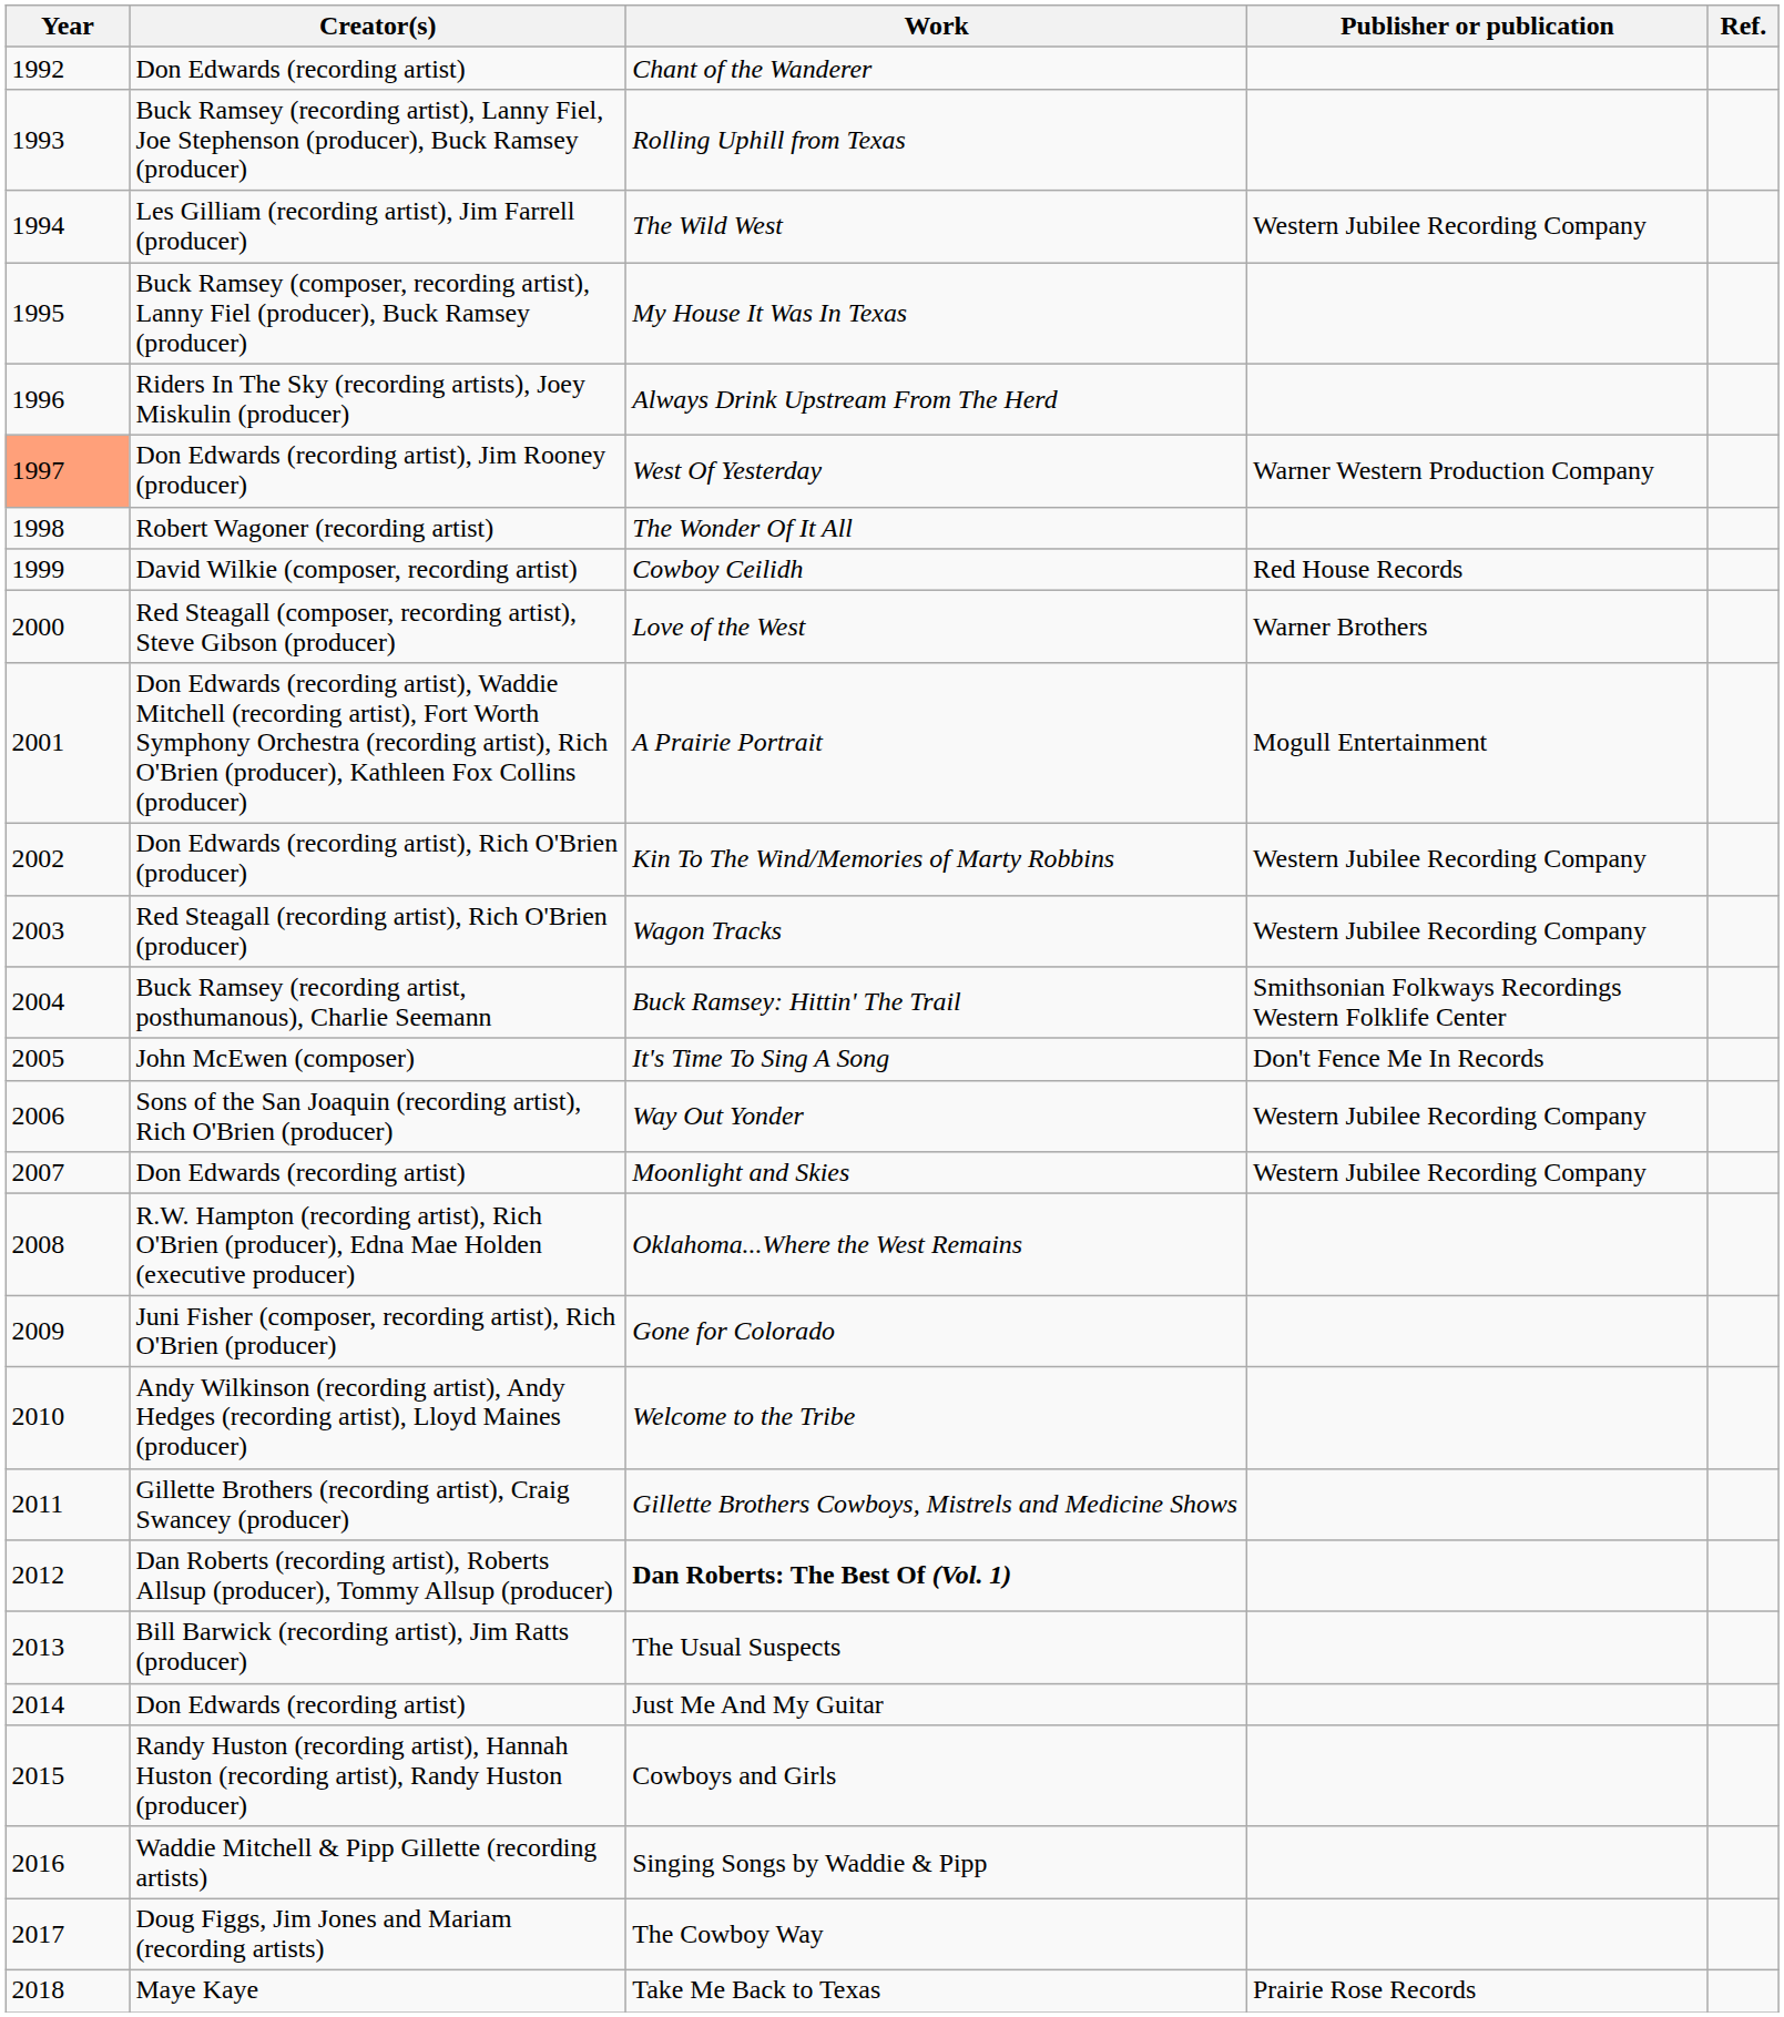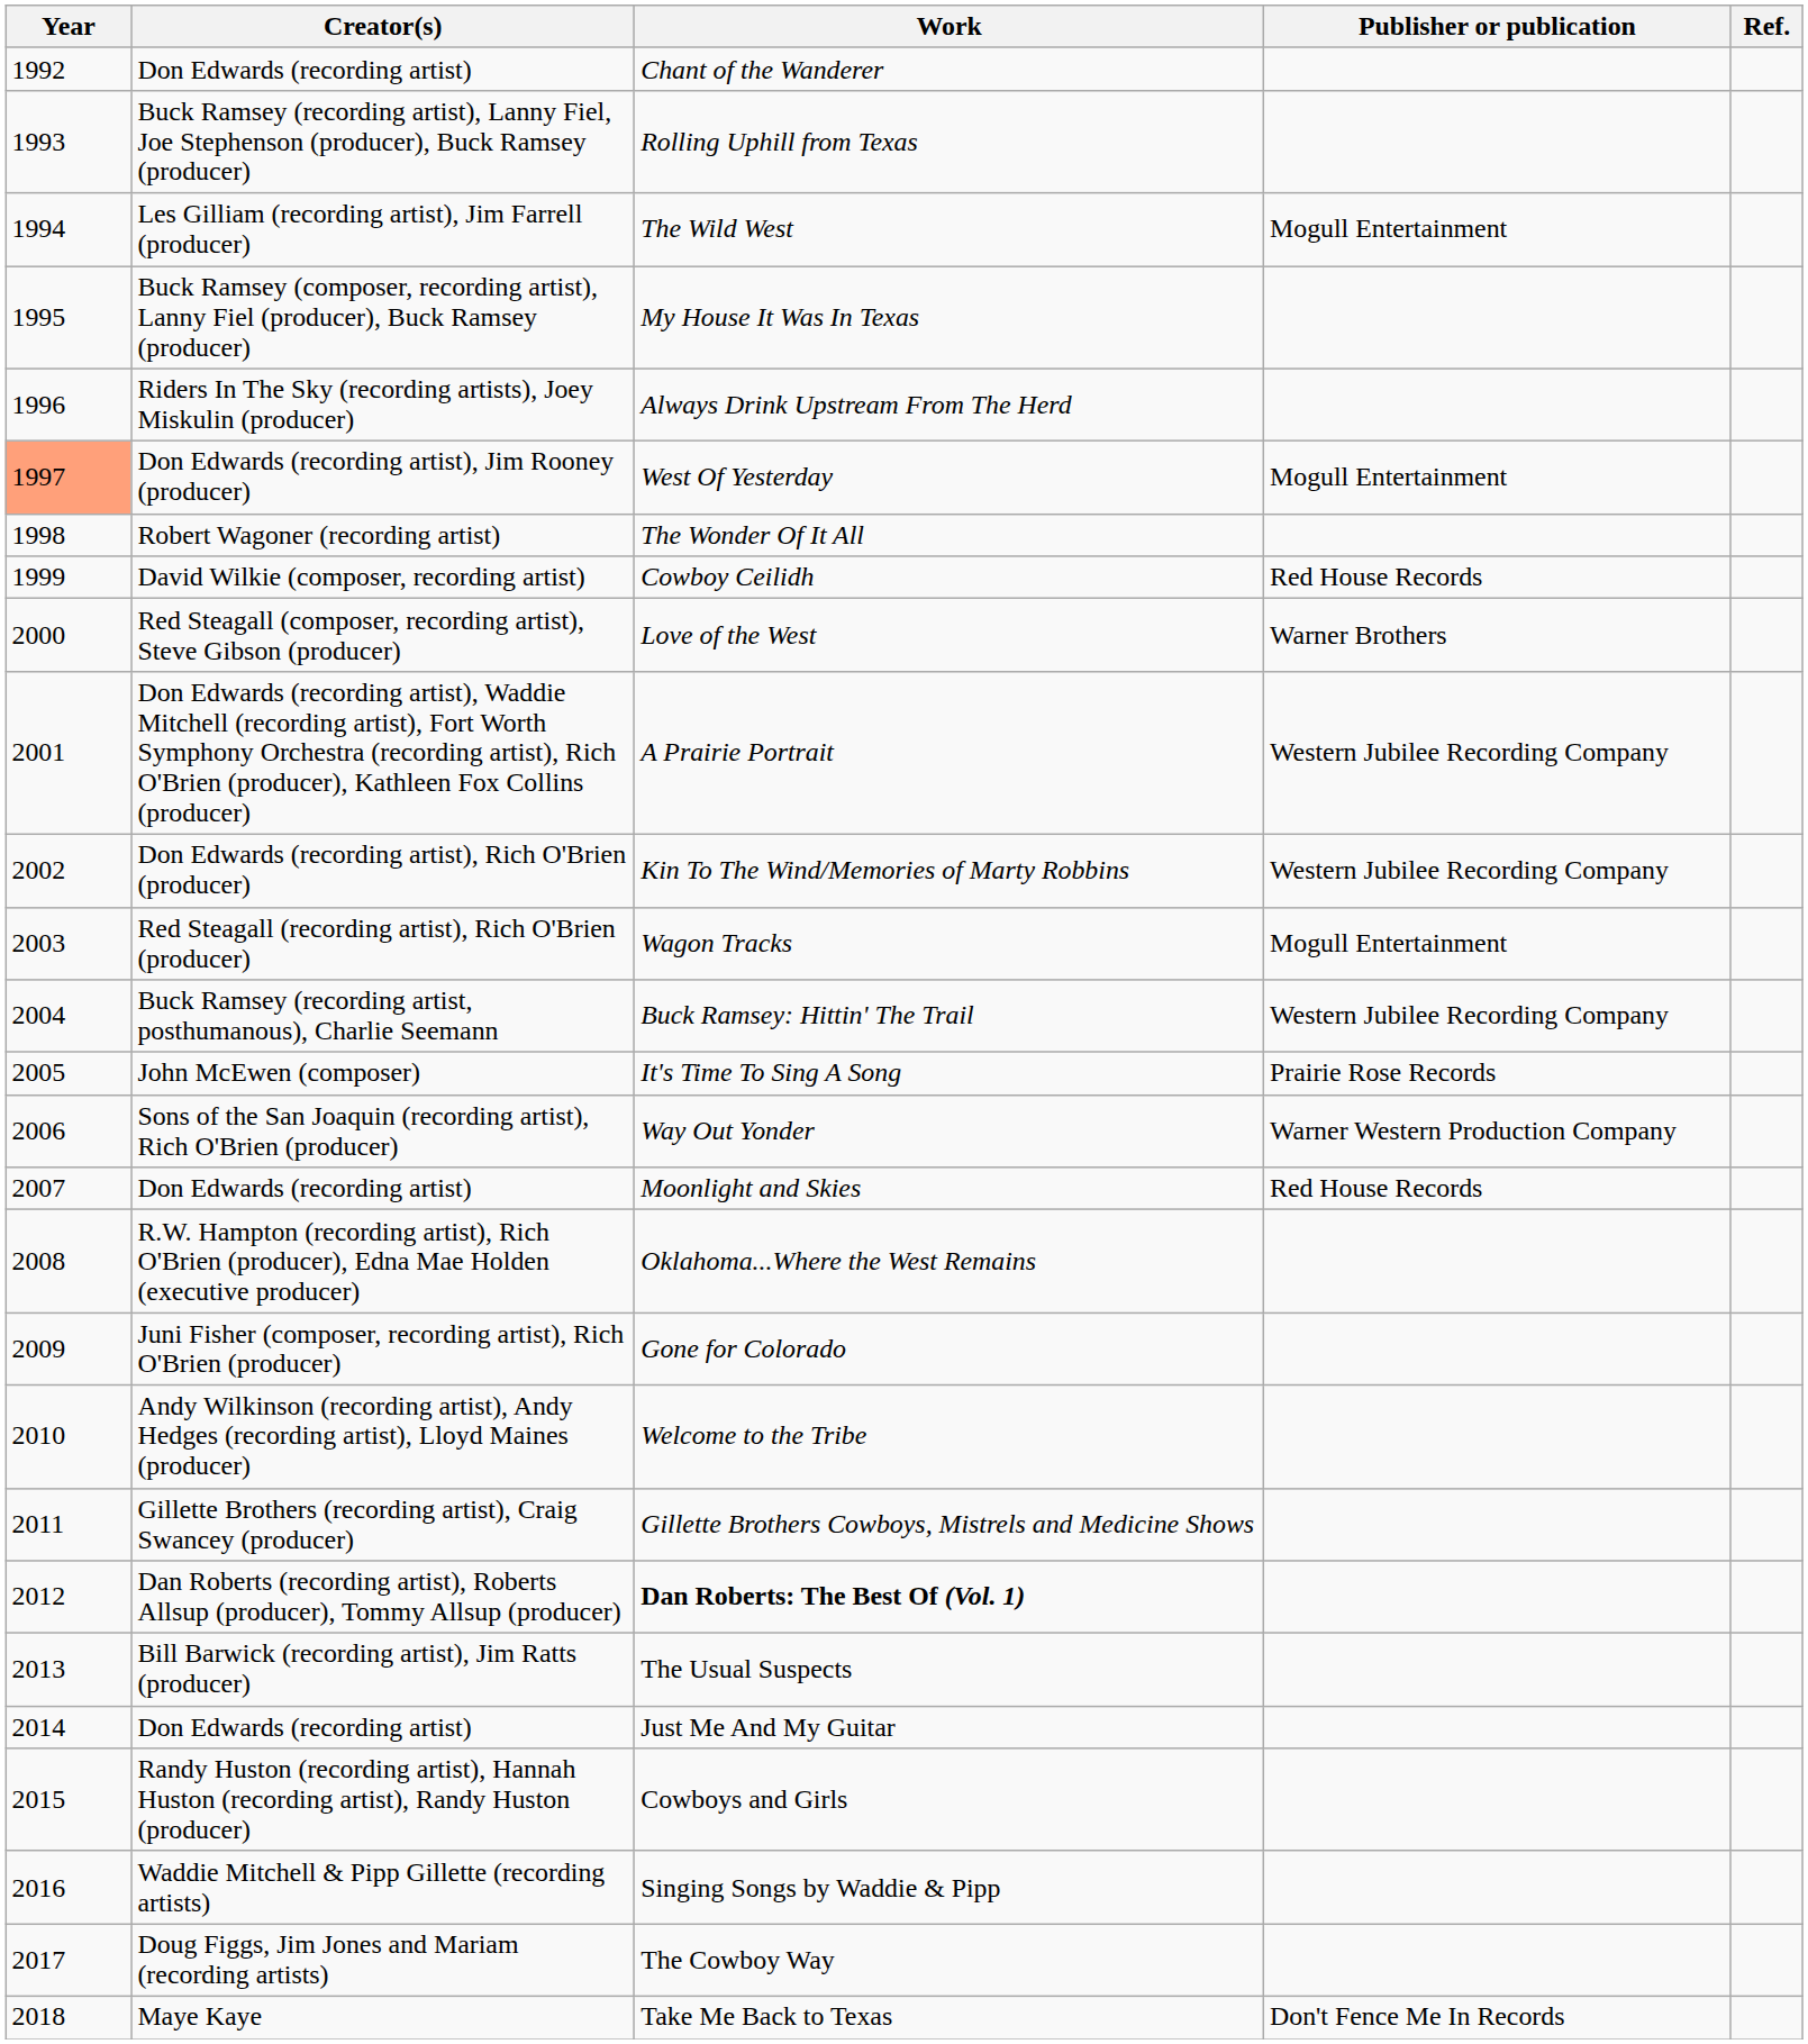The Wild West | Publisher or publication: Western Jubilee Recording Company -> Mogull Entertainment
West Of Yesterday | Publisher or publication: Warner Western Production Company -> Mogull Entertainment
A Prairie Portrait | Publisher or publication: Mogull Entertainment -> Western Jubilee Recording Company
Wagon Tracks | Publisher or publication: Western Jubilee Recording Company -> Mogull Entertainment
Buck Ramsey: Hittin' The Trail | Publisher or publication: Smithsonian Folkways Recordings Western Folklife Center -> Western Jubilee Recording Company
It's Time To Sing A Song | Publisher or publication: Don't Fence Me In Records -> Prairie Rose Records
Way Out Yonder | Publisher or publication: Western Jubilee Recording Company -> Warner Western Production Company
Moonlight and Skies | Publisher or publication: Western Jubilee Recording Company -> Red House Records
Take Me Back to Texas | Publisher or publication: Prairie Rose Records -> Don't Fence Me In Records
